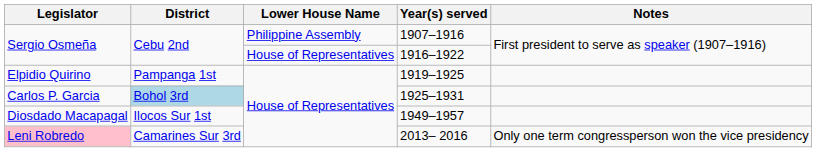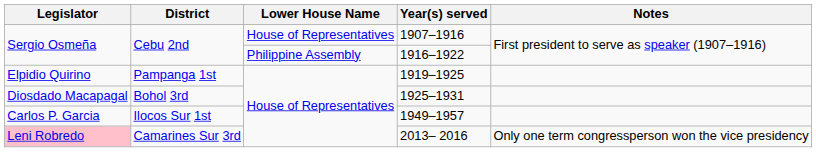1907–1916 | Lower House Name: Philippine Assembly -> House of Representatives
1916–1922 | Lower House Name: House of Representatives -> Philippine Assembly
1925–1931 | Legislator: Carlos P. Garcia -> Diosdado Macapagal
1925–1931 | District: lightblue background -> no background
1949–1957 | Legislator: Diosdado Macapagal -> Carlos P. Garcia
